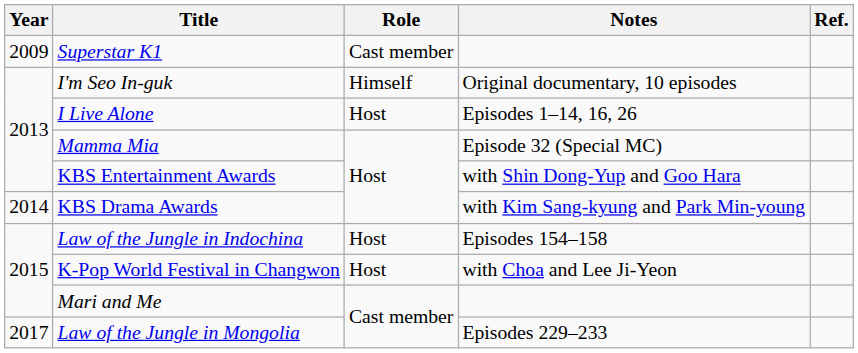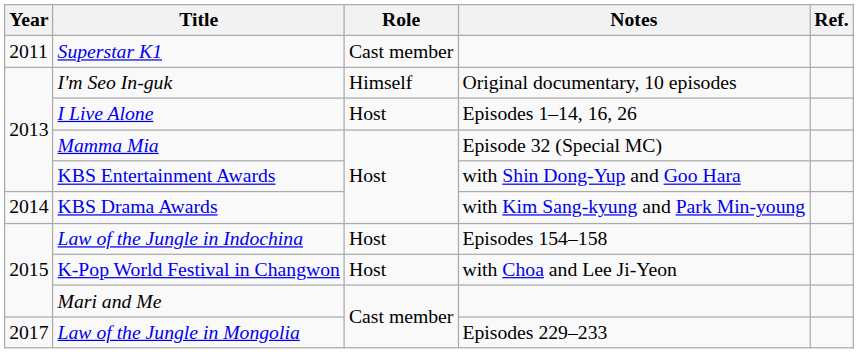Superstar K1 | Year: 2009 -> 2011
